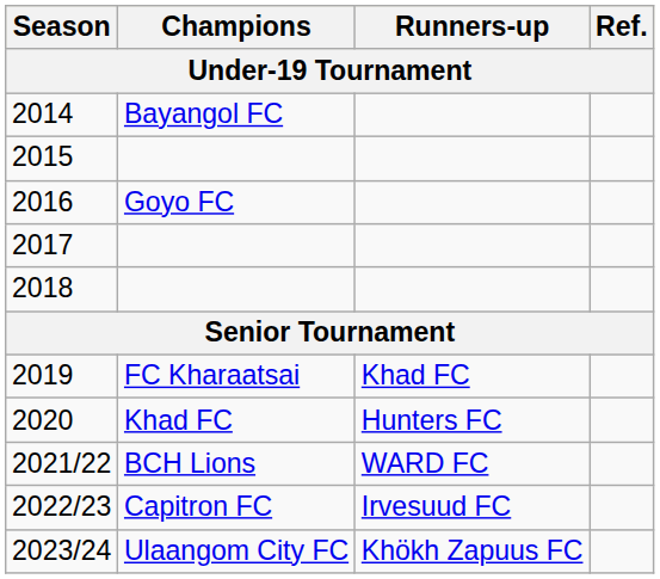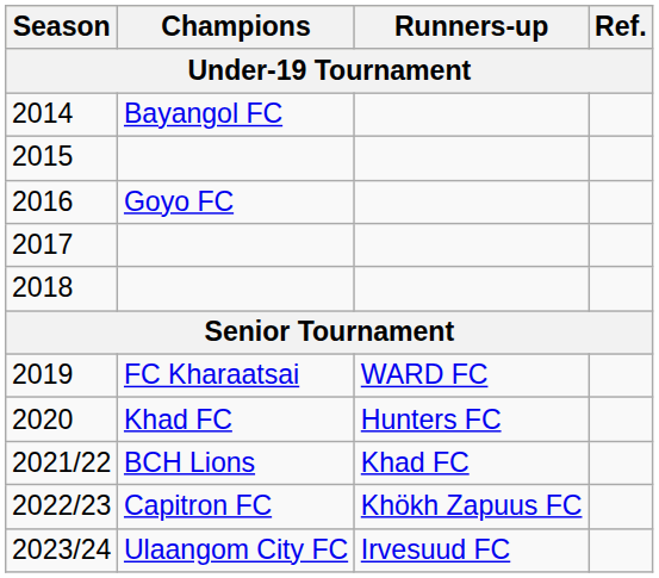2019 | Runners-up: Khad FC -> WARD FC
2021/22 | Runners-up: WARD FC -> Khad FC
2022/23 | Runners-up: Irvesuud FC -> Khökh Zapuus FC
2023/24 | Runners-up: Khökh Zapuus FC -> Irvesuud FC
